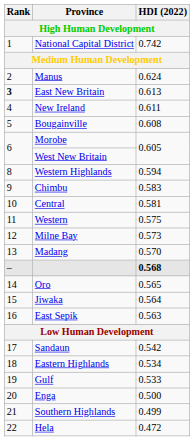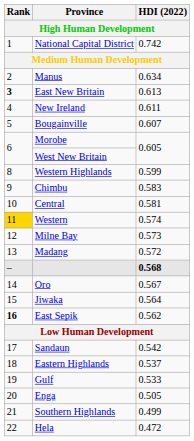Manus | HDI (2022): 0.624 -> 0.634
Bougainville | HDI (2022): 0.608 -> 0.607
Western Highlands | HDI (2022): 0.594 -> 0.599
Western | Rank: no background -> gold background
Western | HDI (2022): 0.575 -> 0.574
Madang | HDI (2022): 0.570 -> 0.572
Oro | HDI (2022): 0.565 -> 0.567
East Sepik | Rank: normal -> bold
East Sepik | HDI (2022): 0.563 -> 0.562
Eastern Highlands | HDI (2022): 0.534 -> 0.537
Enga | HDI (2022): 0.500 -> 0.505
